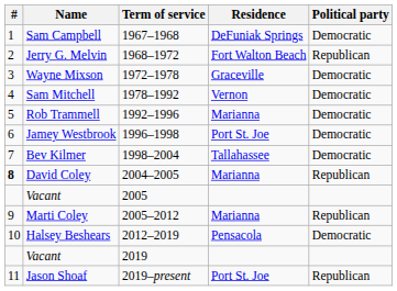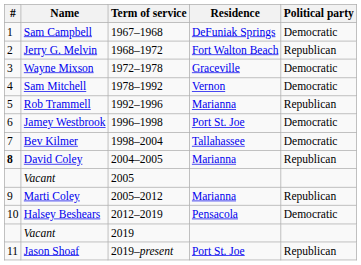Rob Trammell | Political party: Democratic -> Republican
